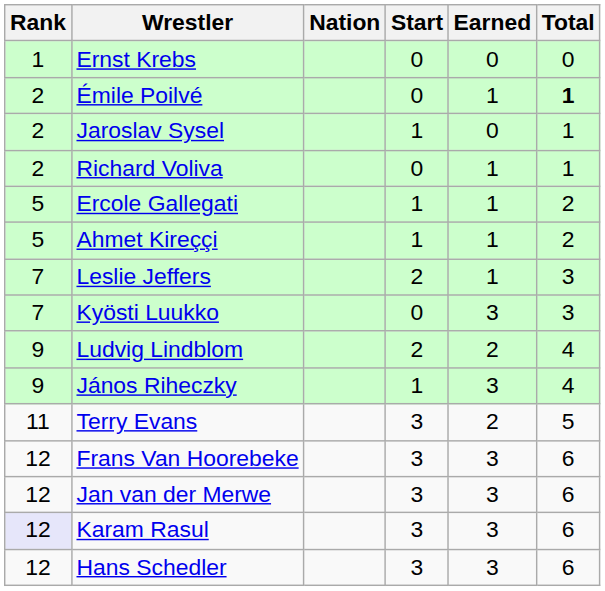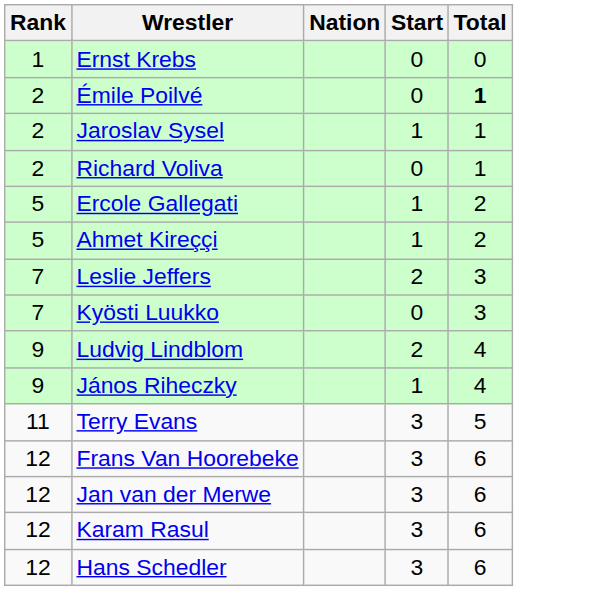- column: Earned | 0 | 1 | 0 | 1 | 1 | 1 | 1 | 3 | 2 | 3 | 2 | 3 | 3 | 3 | 3
Karam Rasul | Rank: lavender background -> no background
